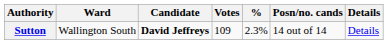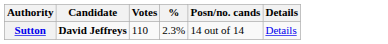- column: Ward | Wallington South
Sutton | Votes: 109 -> 110
